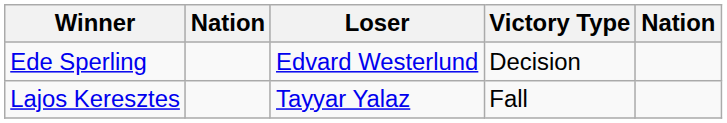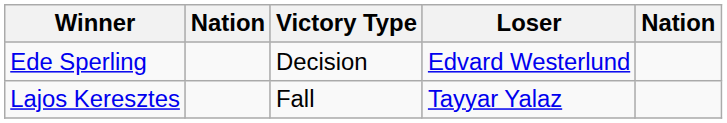columns swapped: Victory Type <-> Loser
